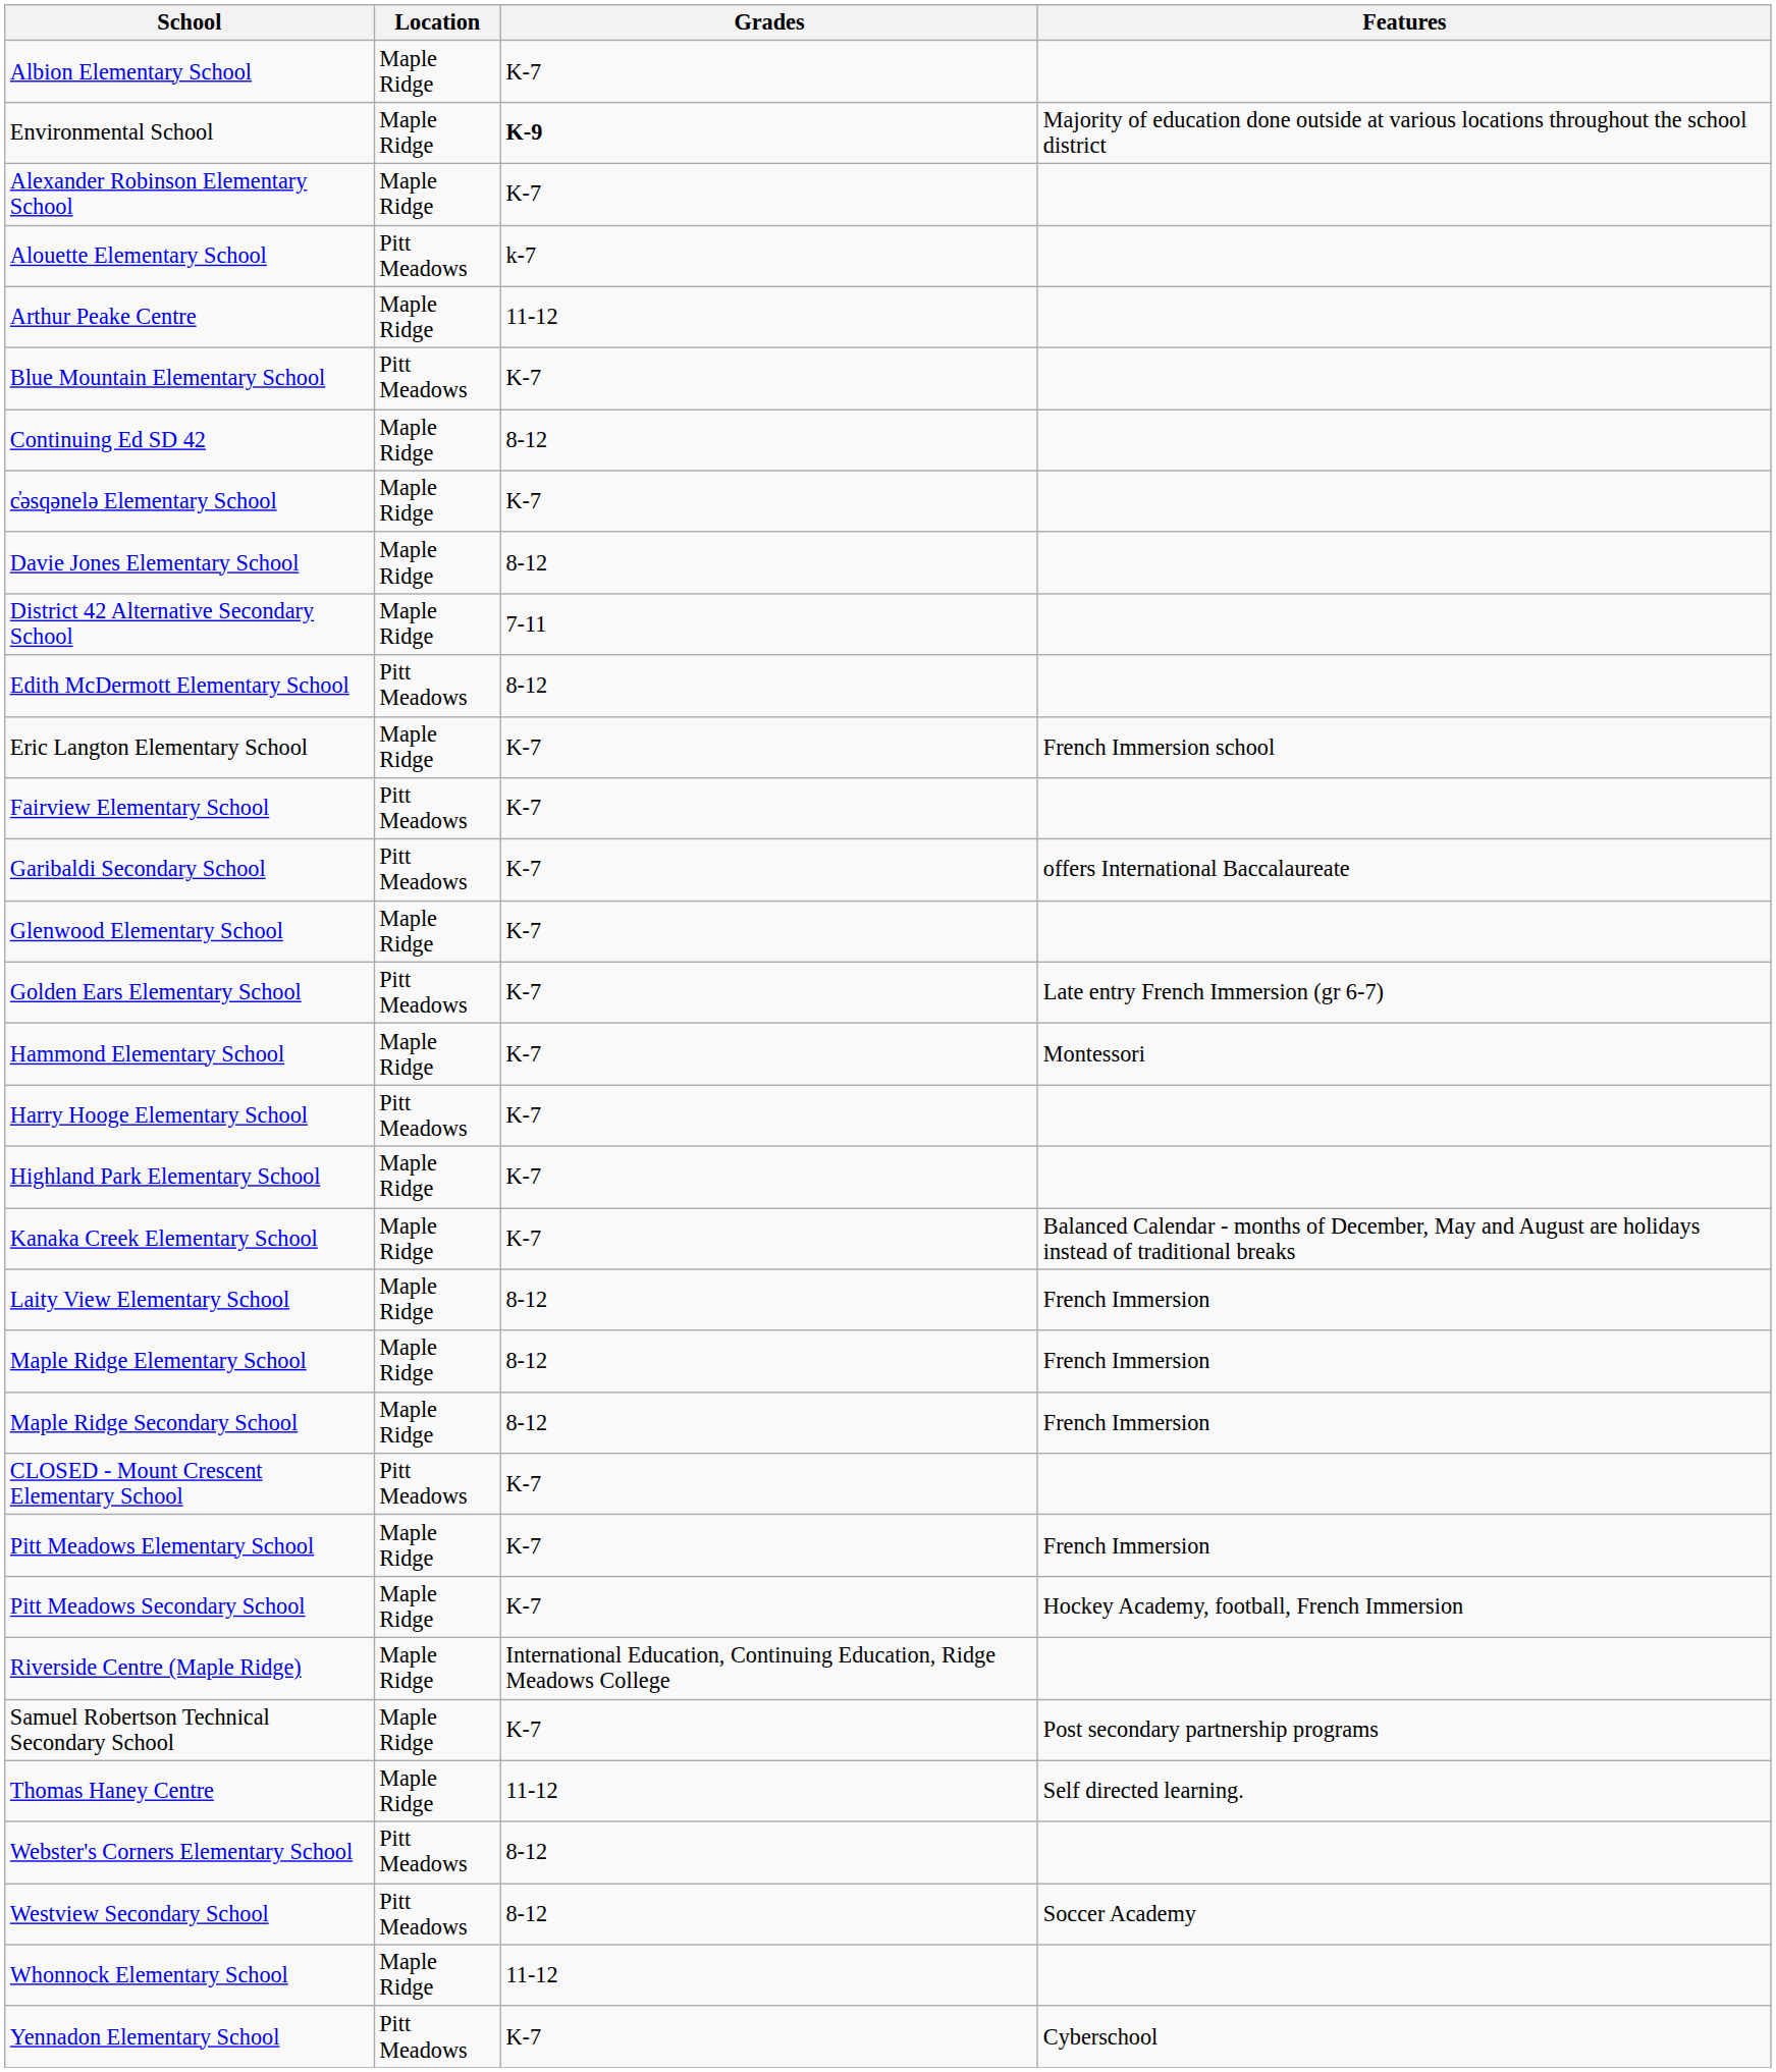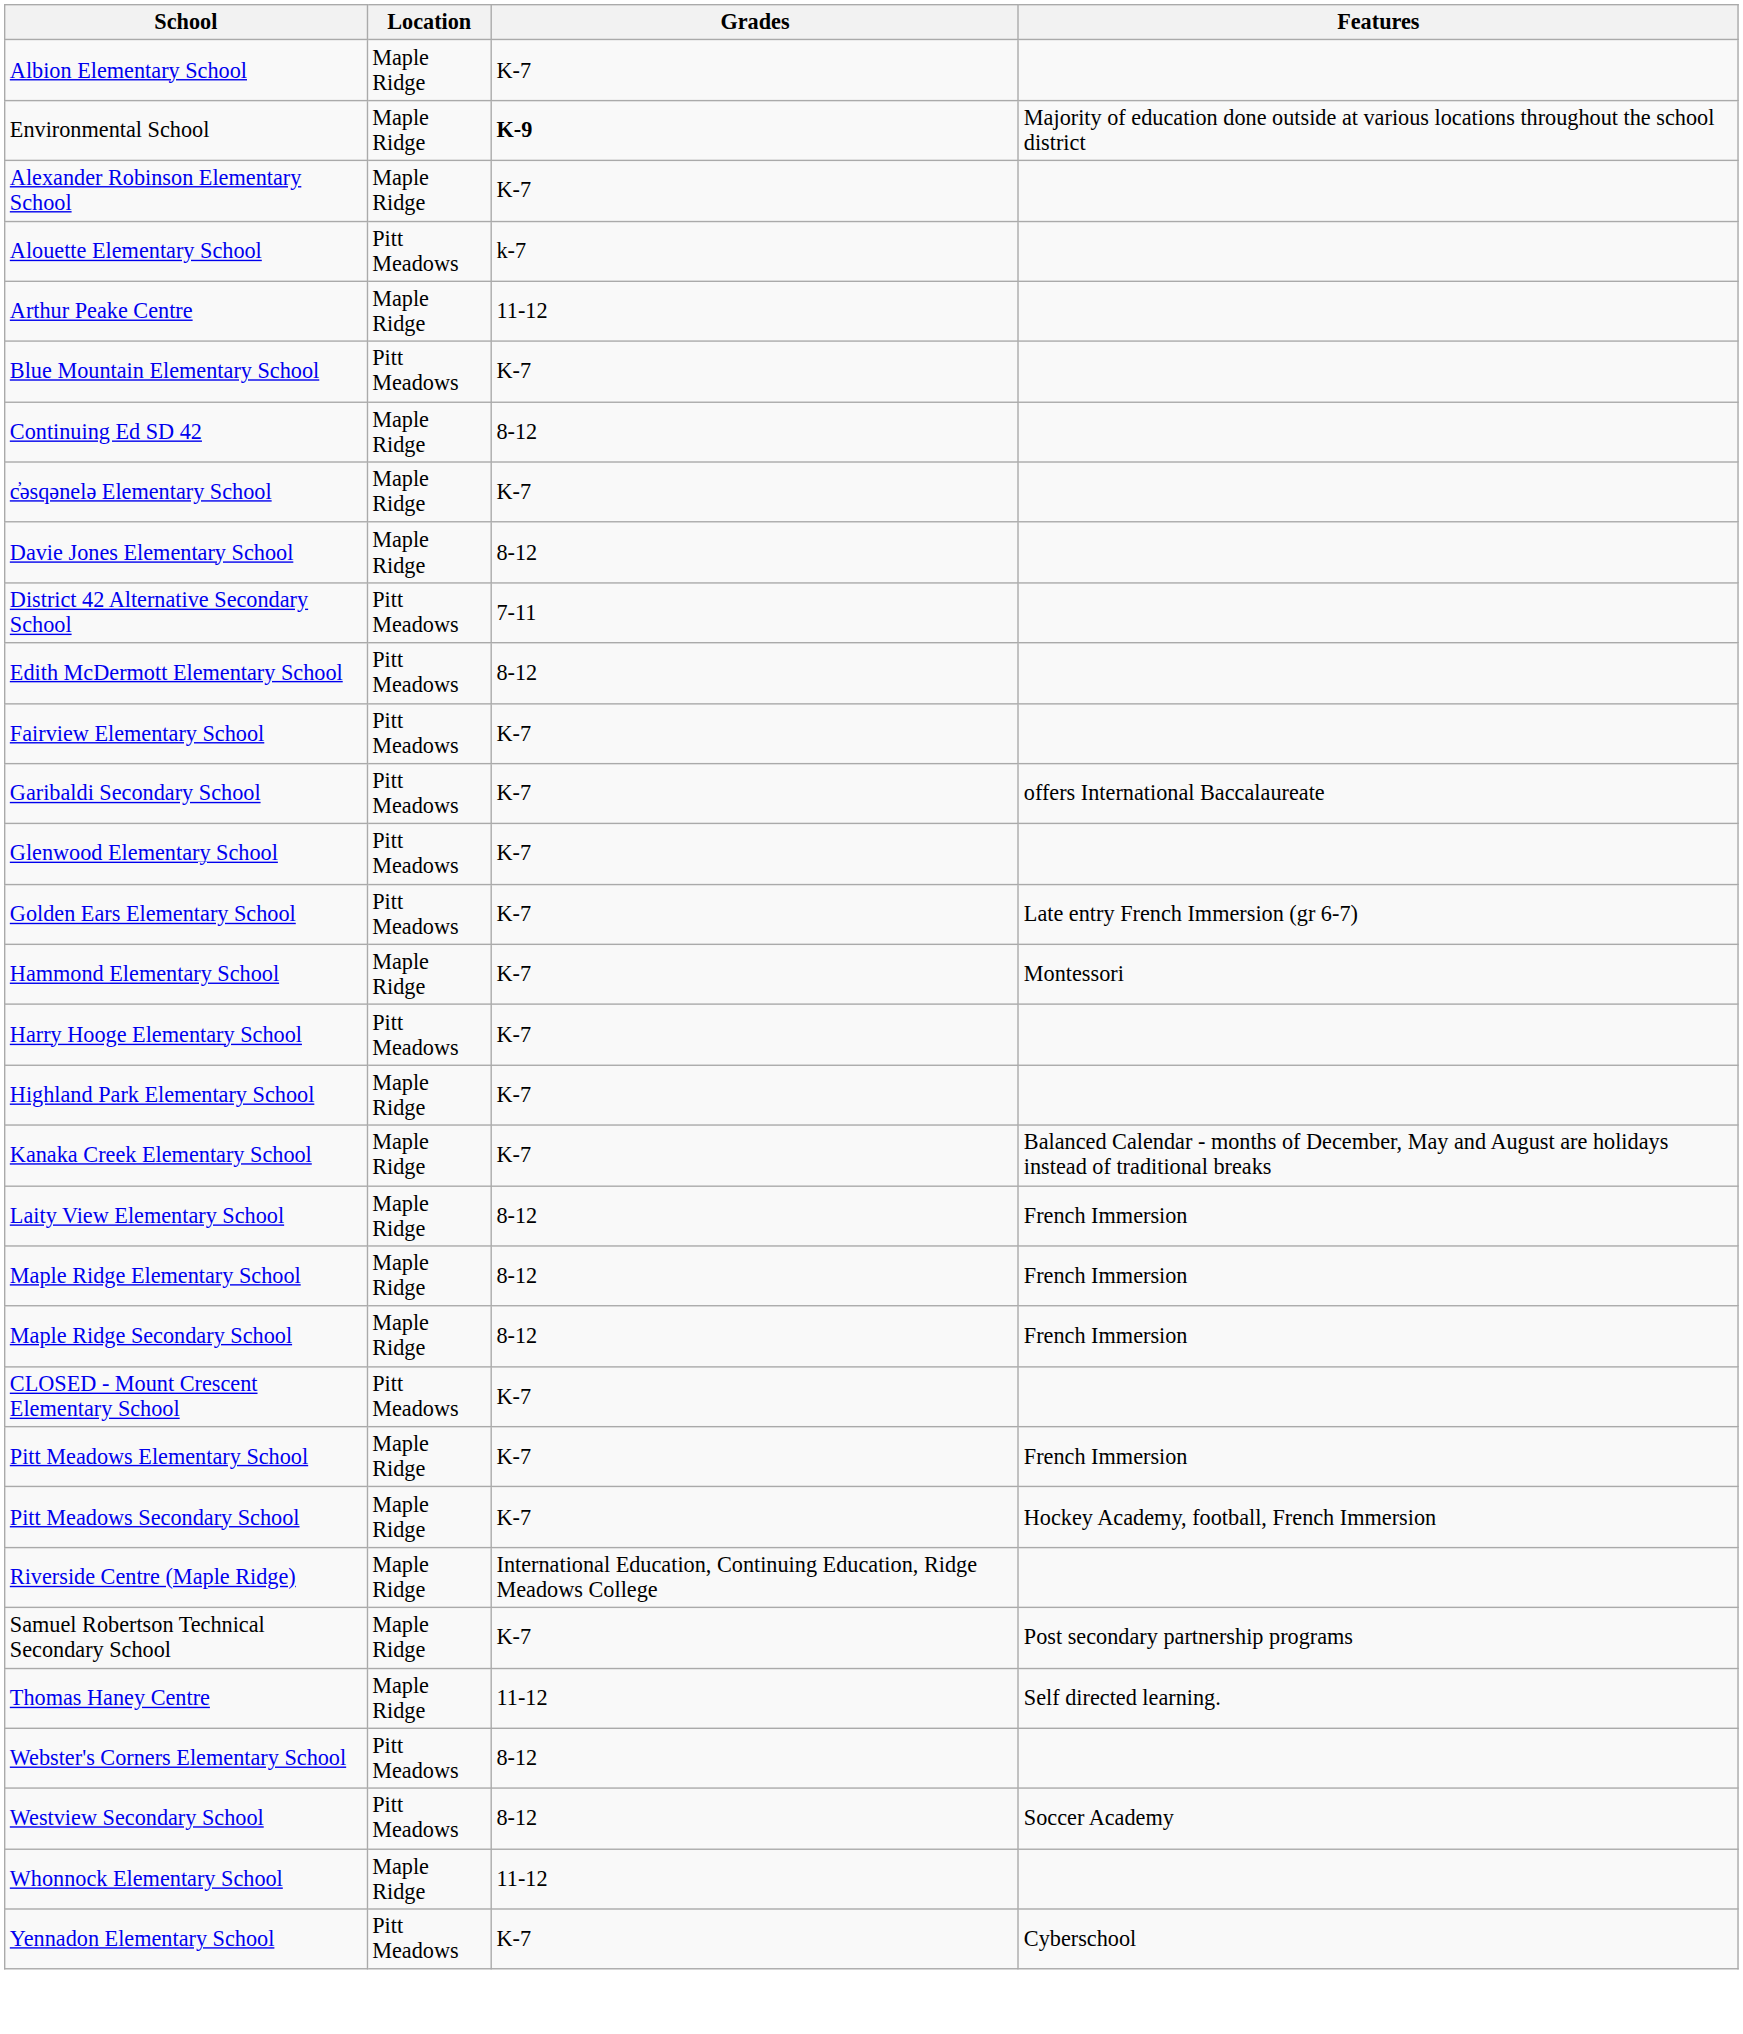District 42 Alternative Secondary School | Location: Maple Ridge -> Pitt Meadows
- row: Eric Langton Elementary School | Maple Ridge | K-7 | French Immersion school
Glenwood Elementary School | Location: Maple Ridge -> Pitt Meadows
